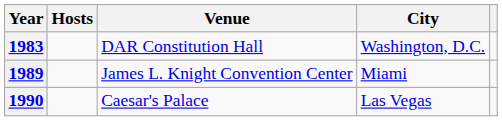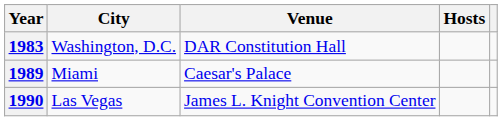columns swapped: City <-> Hosts
1989 | Venue: James L. Knight Convention Center -> Caesar's Palace
1990 | Venue: Caesar's Palace -> James L. Knight Convention Center
